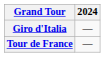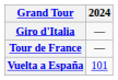+ row: Vuelta a España | 101
